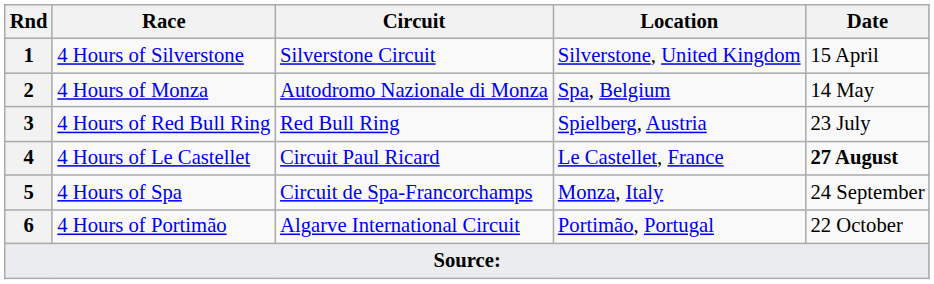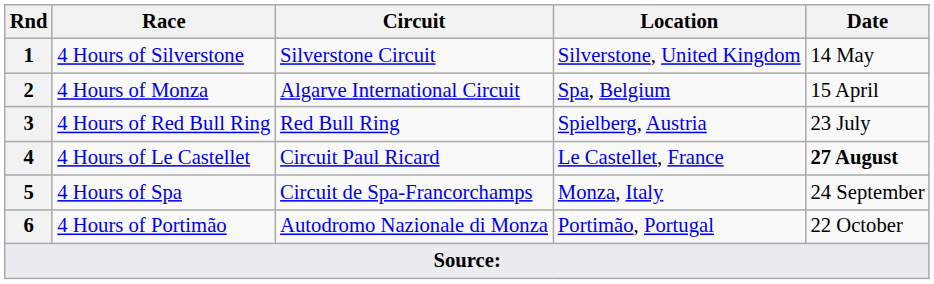4 Hours of Silverstone | Date: 15 April -> 14 May
4 Hours of Monza | Circuit: Autodromo Nazionale di Monza -> Algarve International Circuit
4 Hours of Monza | Date: 14 May -> 15 April
4 Hours of Portimão | Circuit: Algarve International Circuit -> Autodromo Nazionale di Monza
